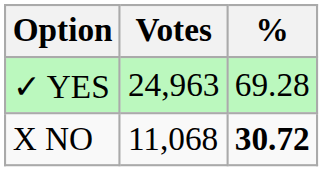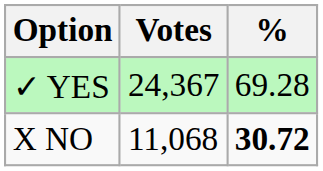✓ YES | Votes: 24,963 -> 24,367
